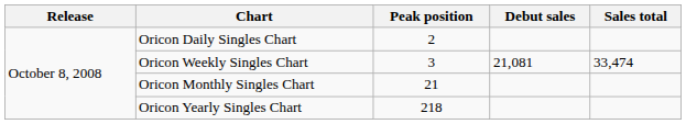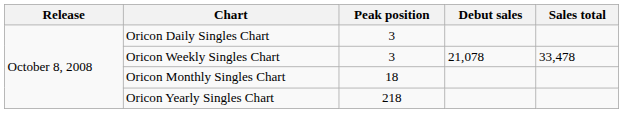Oricon Daily Singles Chart | Peak position: 2 -> 3
Oricon Weekly Singles Chart | Debut sales: 21,081 -> 21,078
Oricon Weekly Singles Chart | Sales total: 33,474 -> 33,478
Oricon Monthly Singles Chart | Peak position: 21 -> 18
